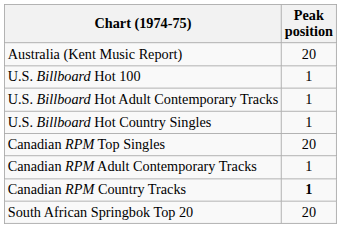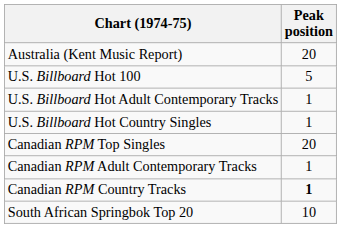U.S. Billboard Hot 100 | Peak position: 1 -> 5
South African Springbok Top 20 | Peak position: 20 -> 10
